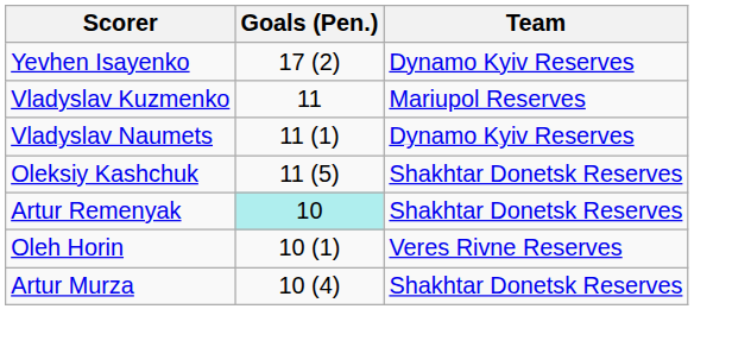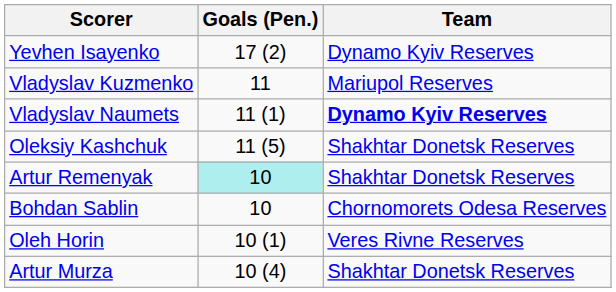Vladyslav Naumets | Team: normal -> bold
+ row: Bohdan Sablin | 10 | Chornomorets Odesa Reserves
